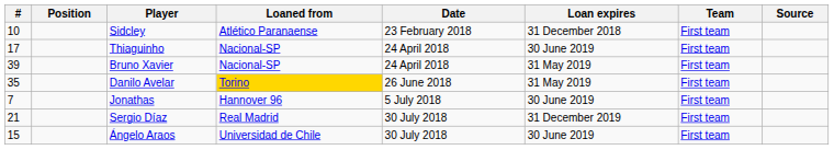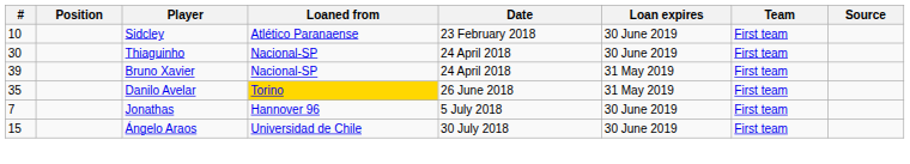Sidcley | Loan expires: 31 December 2018 -> 30 June 2019
Thiaguinho | #: 17 -> 30
- row: 21 | Sergio Díaz | Real Madrid | 30 July 2018 | 31 December 2019 | First team
